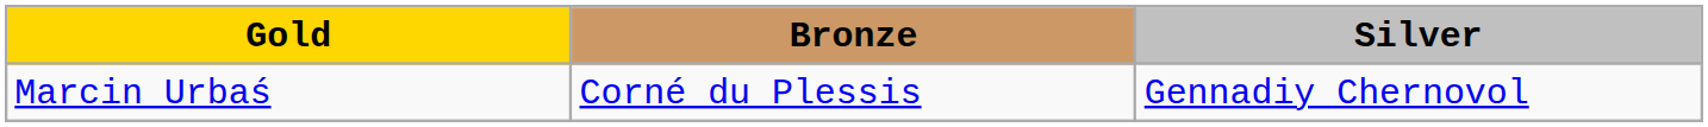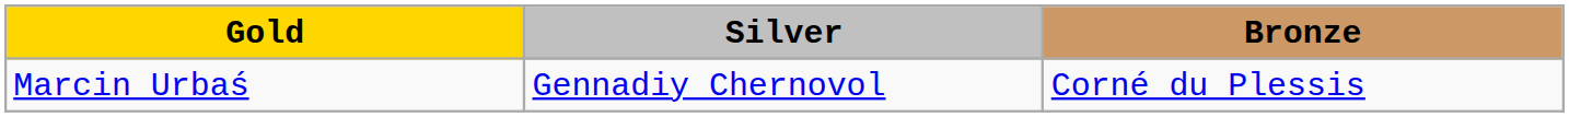columns swapped: Silver <-> Bronze
